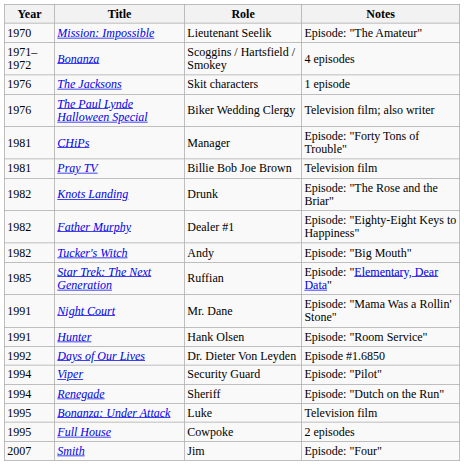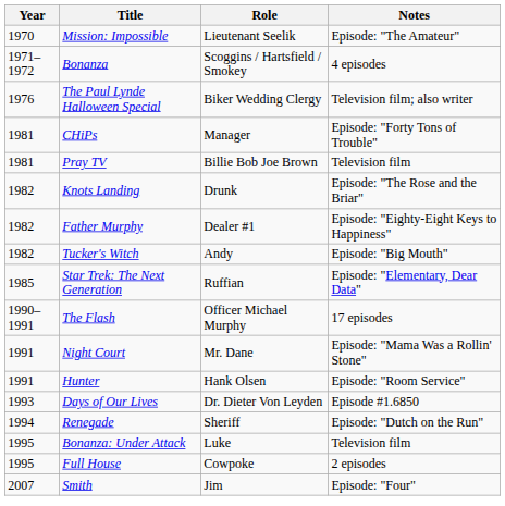- row: 1976 | The Jacksons | Skit characters | 1 episode
+ row: 1990–1991 | The Flash | Officer Michael Murphy | 17 episodes
Days of Our Lives | Year: 1992 -> 1993
- row: 1994 | Viper | Security Guard | Episode: "Pilot"
